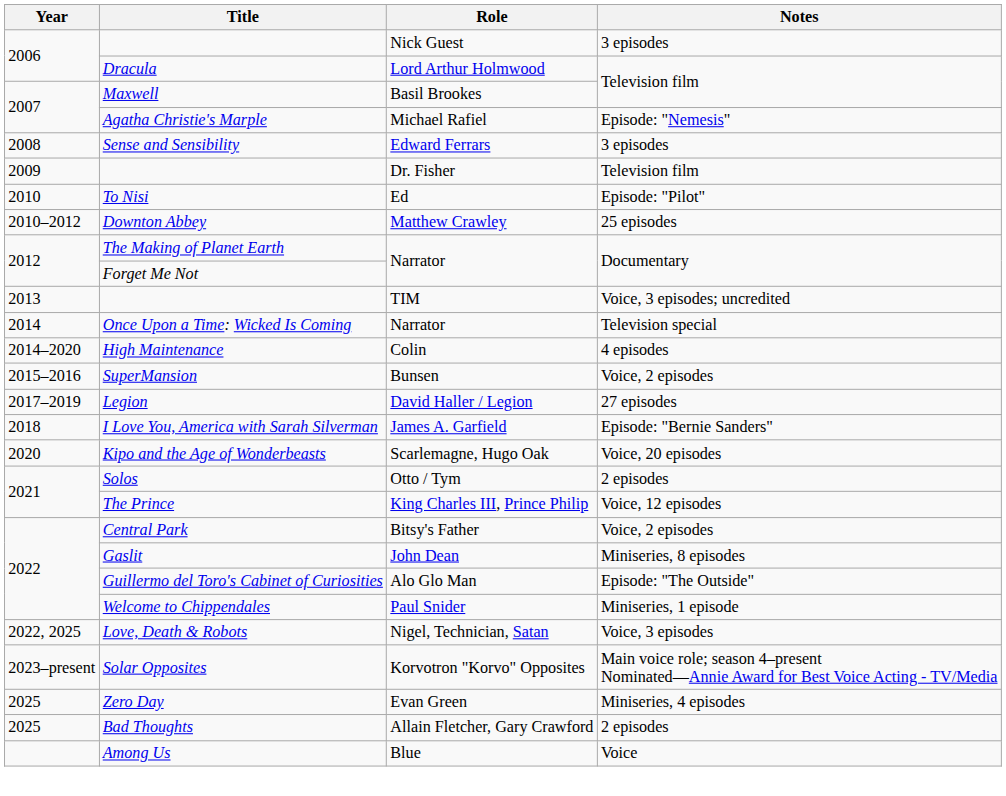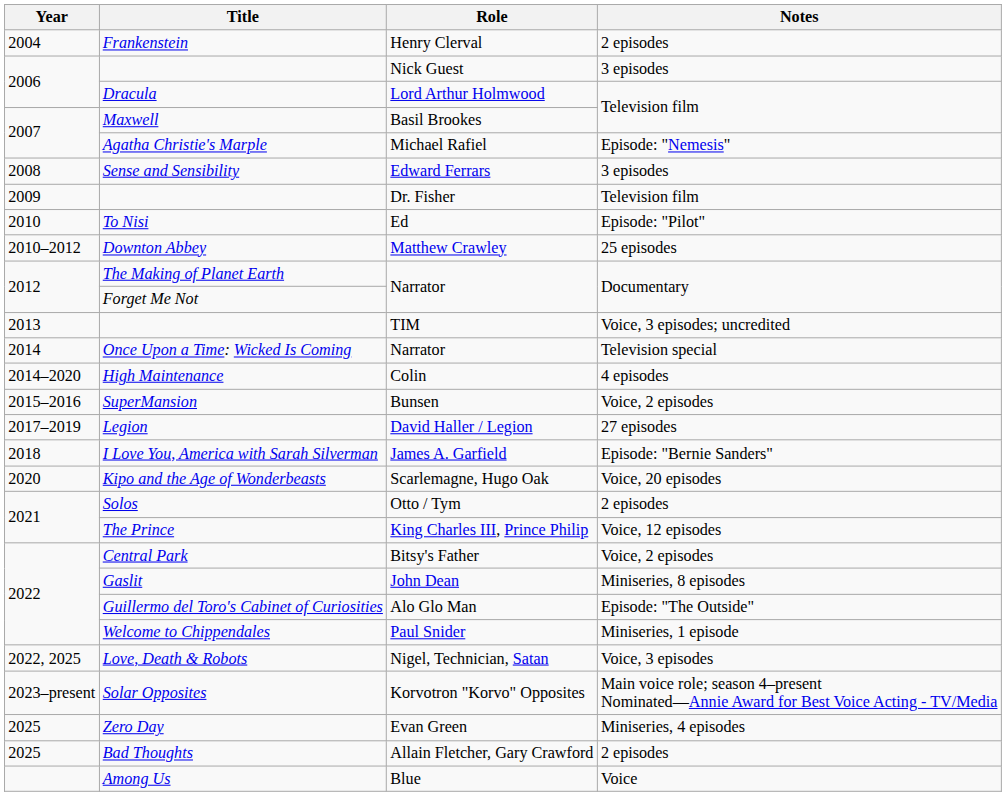+ row: 2004 | Frankenstein | Henry Clerval | 2 episodes
